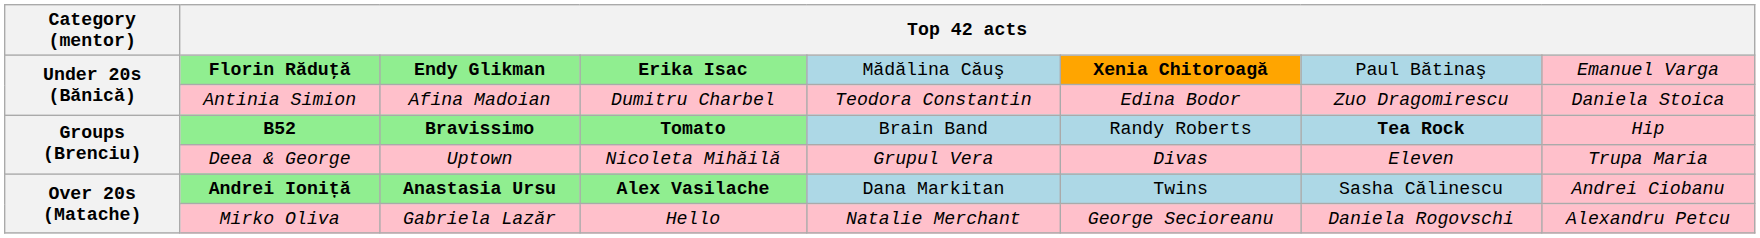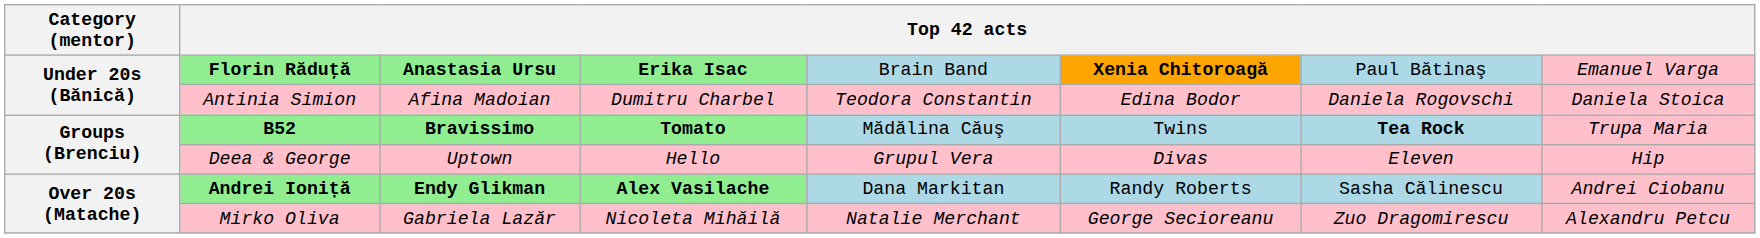Florin Răduţă | column 3: Endy Glikman -> Anastasia Ursu
Florin Răduţă | column 5: Mădălina Căuş -> Brain Band
Antinia Simion | column 7: Zuo Dragomirescu -> Daniela Rogovschi
B52 | column 5: Brain Band -> Mădălina Căuş
B52 | column 6: Randy Roberts -> Twins
B52 | column 8: Hip -> Trupa Maria
Deea & George | column 4: Nicoleta Mihăilă -> Hello
Deea & George | column 8: Trupa Maria -> Hip
Andrei Ioniță | column 3: Anastasia Ursu -> Endy Glikman
Andrei Ioniță | column 6: Twins -> Randy Roberts
Mirko Oliva | column 4: Hello -> Nicoleta Mihăilă
Mirko Oliva | column 7: Daniela Rogovschi -> Zuo Dragomirescu
